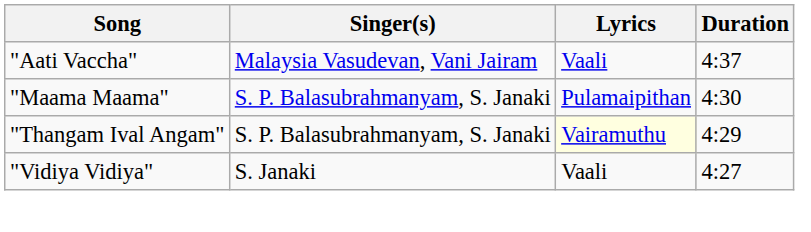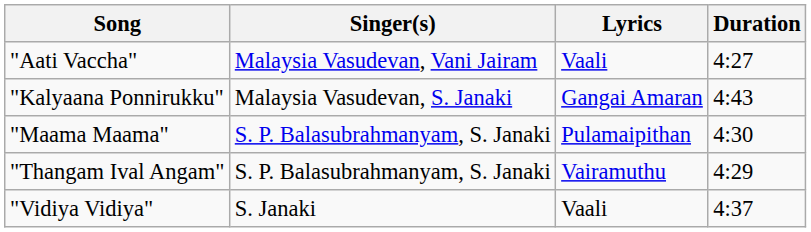"Aati Vaccha" | Duration: 4:37 -> 4:27
+ row: "Kalyaana Ponnirukku" | Malaysia Vasudevan, S. Janaki | Gangai Amaran | 4:43
"Thangam Ival Angam" | Lyrics: lightyellow background -> no background
"Vidiya Vidiya" | Duration: 4:27 -> 4:37
